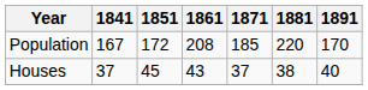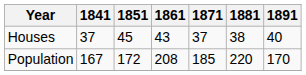rows swapped: Population <-> Houses
